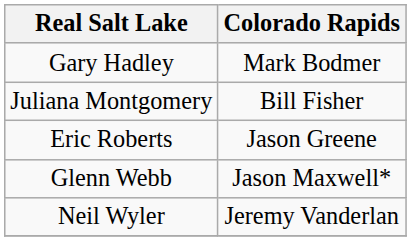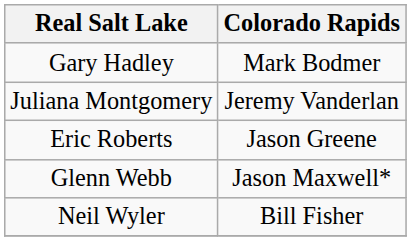Juliana Montgomery | Colorado Rapids: Bill Fisher -> Jeremy Vanderlan
Neil Wyler | Colorado Rapids: Jeremy Vanderlan -> Bill Fisher
